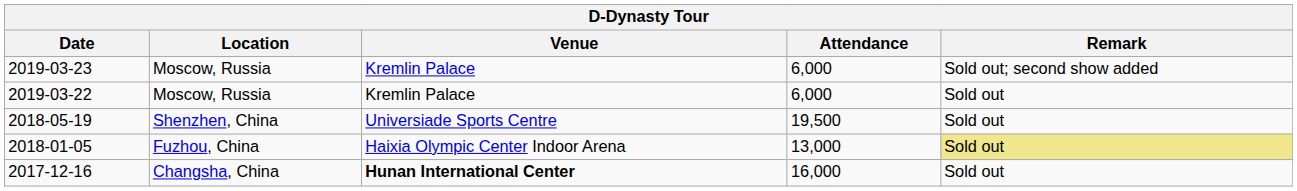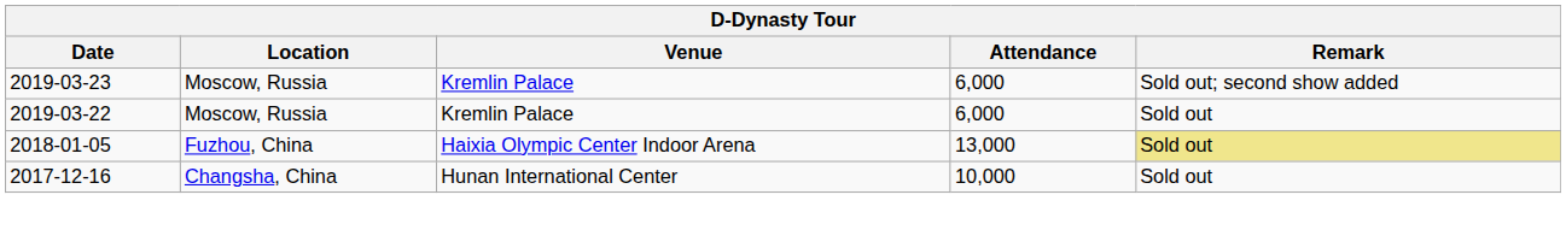- row: 2018-05-19 | Shenzhen, China | Universiade Sports Centre | 19,500 | Sold out
2017-12-16 | Venue: bold -> normal
2017-12-16 | Attendance: 16,000 -> 10,000
